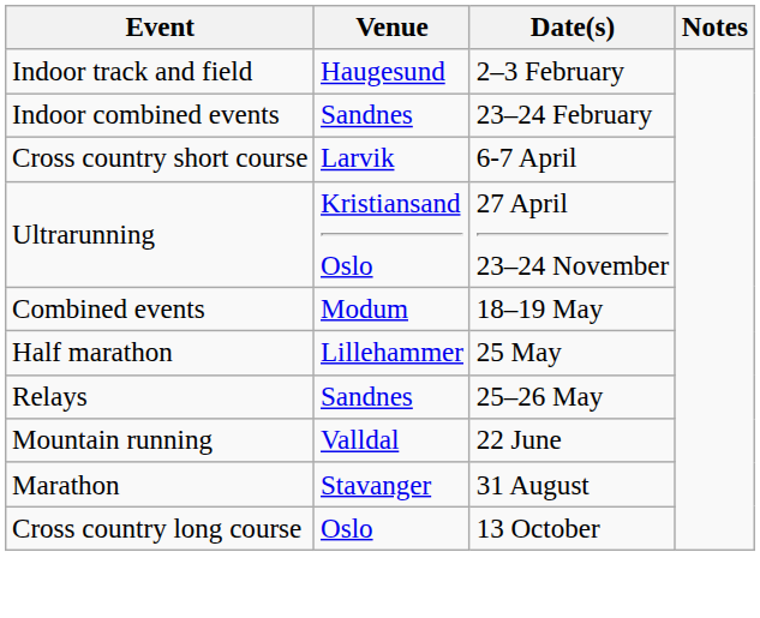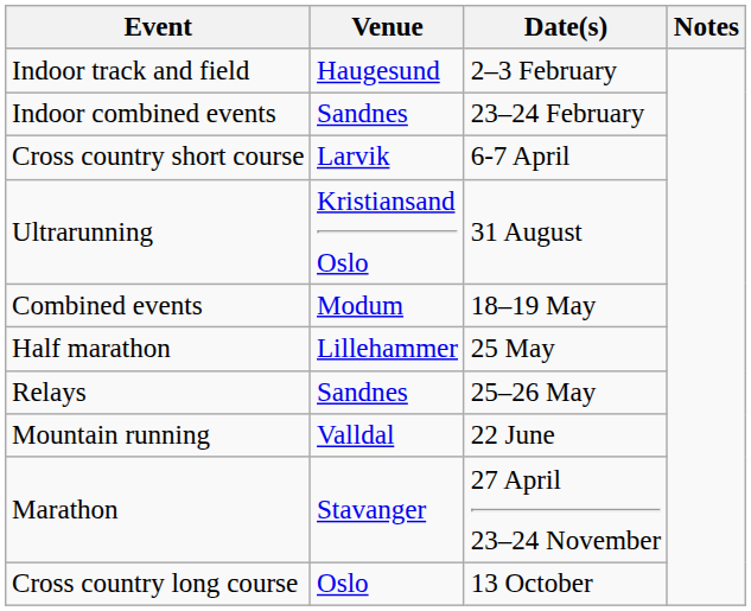Ultrarunning | Date(s): 27 April 23–24 November -> 31 August
Marathon | Date(s): 31 August -> 27 April 23–24 November
